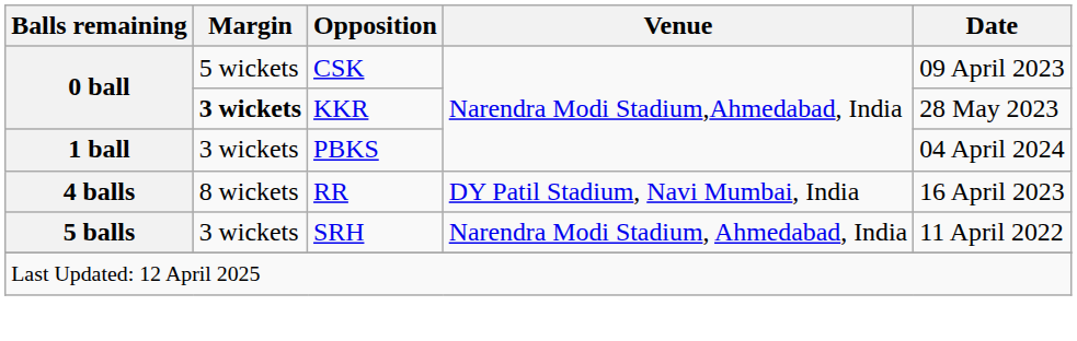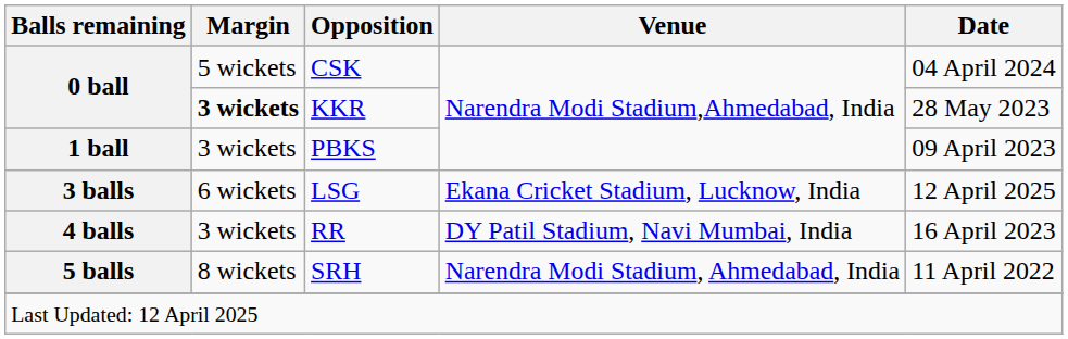CSK | Date: 09 April 2023 -> 04 April 2024
PBKS | Date: 04 April 2024 -> 09 April 2023
+ row: 3 balls | 6 wickets | LSG | Ekana Cricket Stadium, Lucknow, India | 12 April 2025
RR | Margin: 8 wickets -> 3 wickets
SRH | Margin: 3 wickets -> 8 wickets
